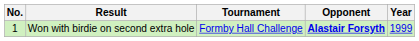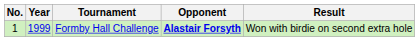columns swapped: Year <-> Result
